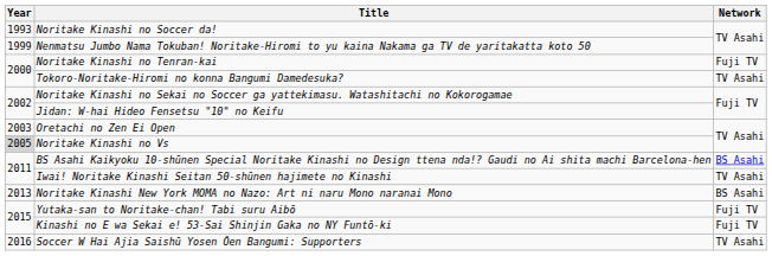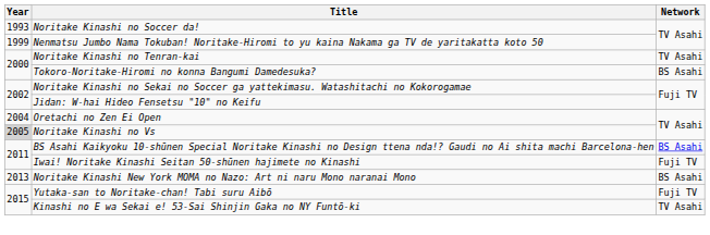Noritake Kinashi no Tenran-kai | Network: Fuji TV -> TV Asahi
Tokoro-Noritake-Hiromi no konna Bangumi Damedesuka? | Network: TV Asahi -> BS Asahi
Oretachi no Zen Ei Open | Year: 2003 -> 2004
Iwai! Noritake Kinashi Seitan 50-shūnen hajimete no Kinashi | Network: TV Asahi -> Fuji TV
Kinashi no E wa Sekai e! 53-Sai Shinjin Gaka no NY Funtō-ki | Network: Fuji TV -> TV Asahi
- row: 2016 | Soccer W Hai Ajia Saishū Yosen Ōen Bangumi: Supporters | TV Asahi
